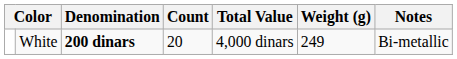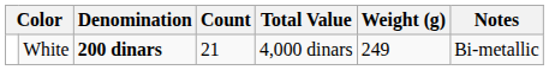White | Count: 20 -> 21
